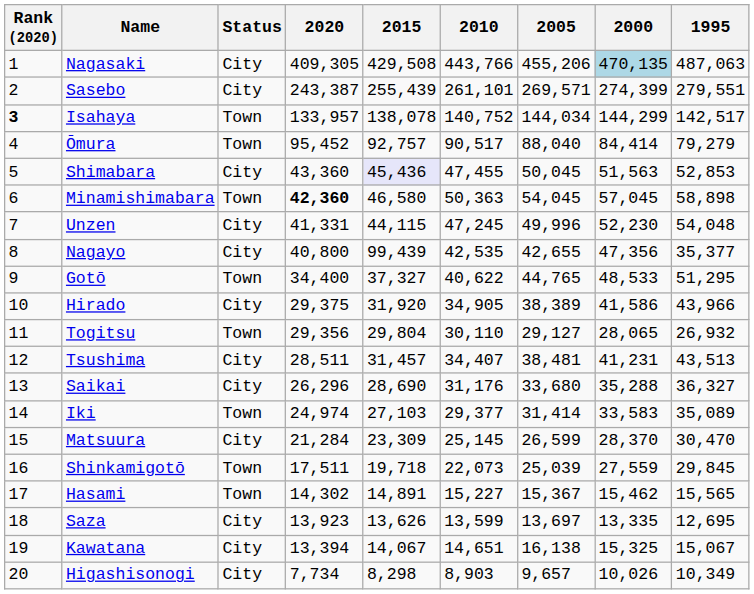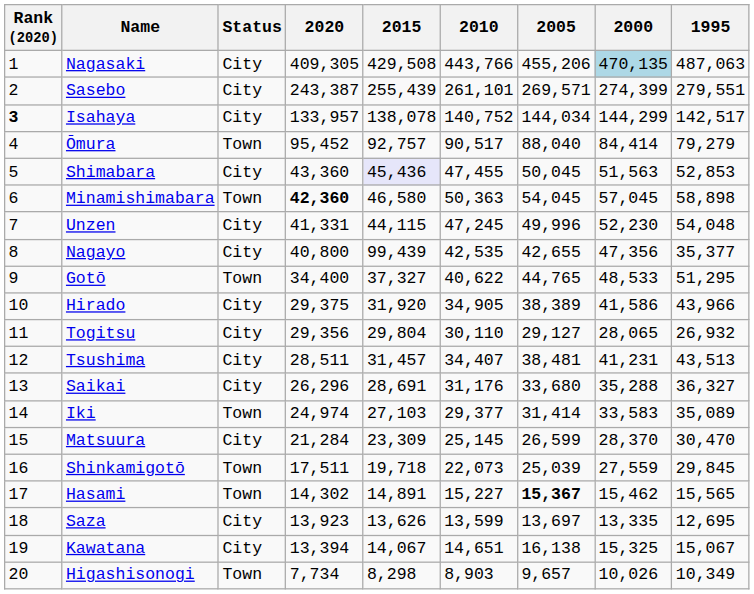Isahaya | Status: Town -> City
Togitsu | Status: Town -> City
Saikai | 2015: 28,690 -> 28,691
Hasami | 2005: normal -> bold
Higashisonogi | Status: City -> Town
